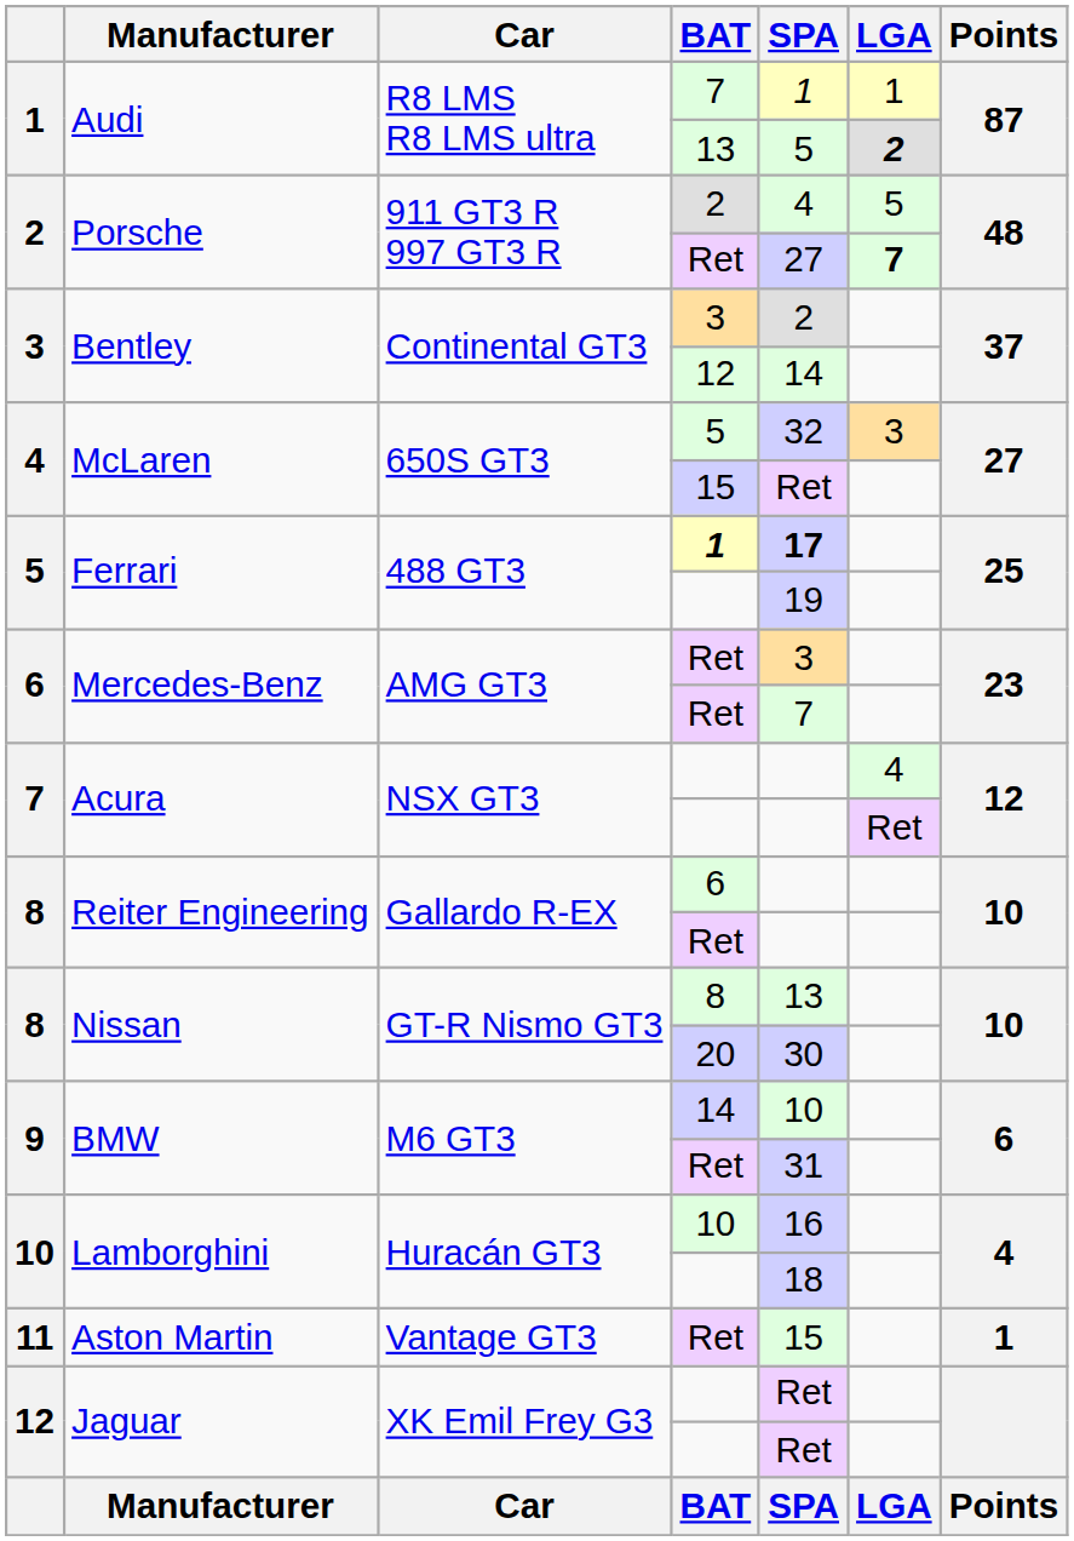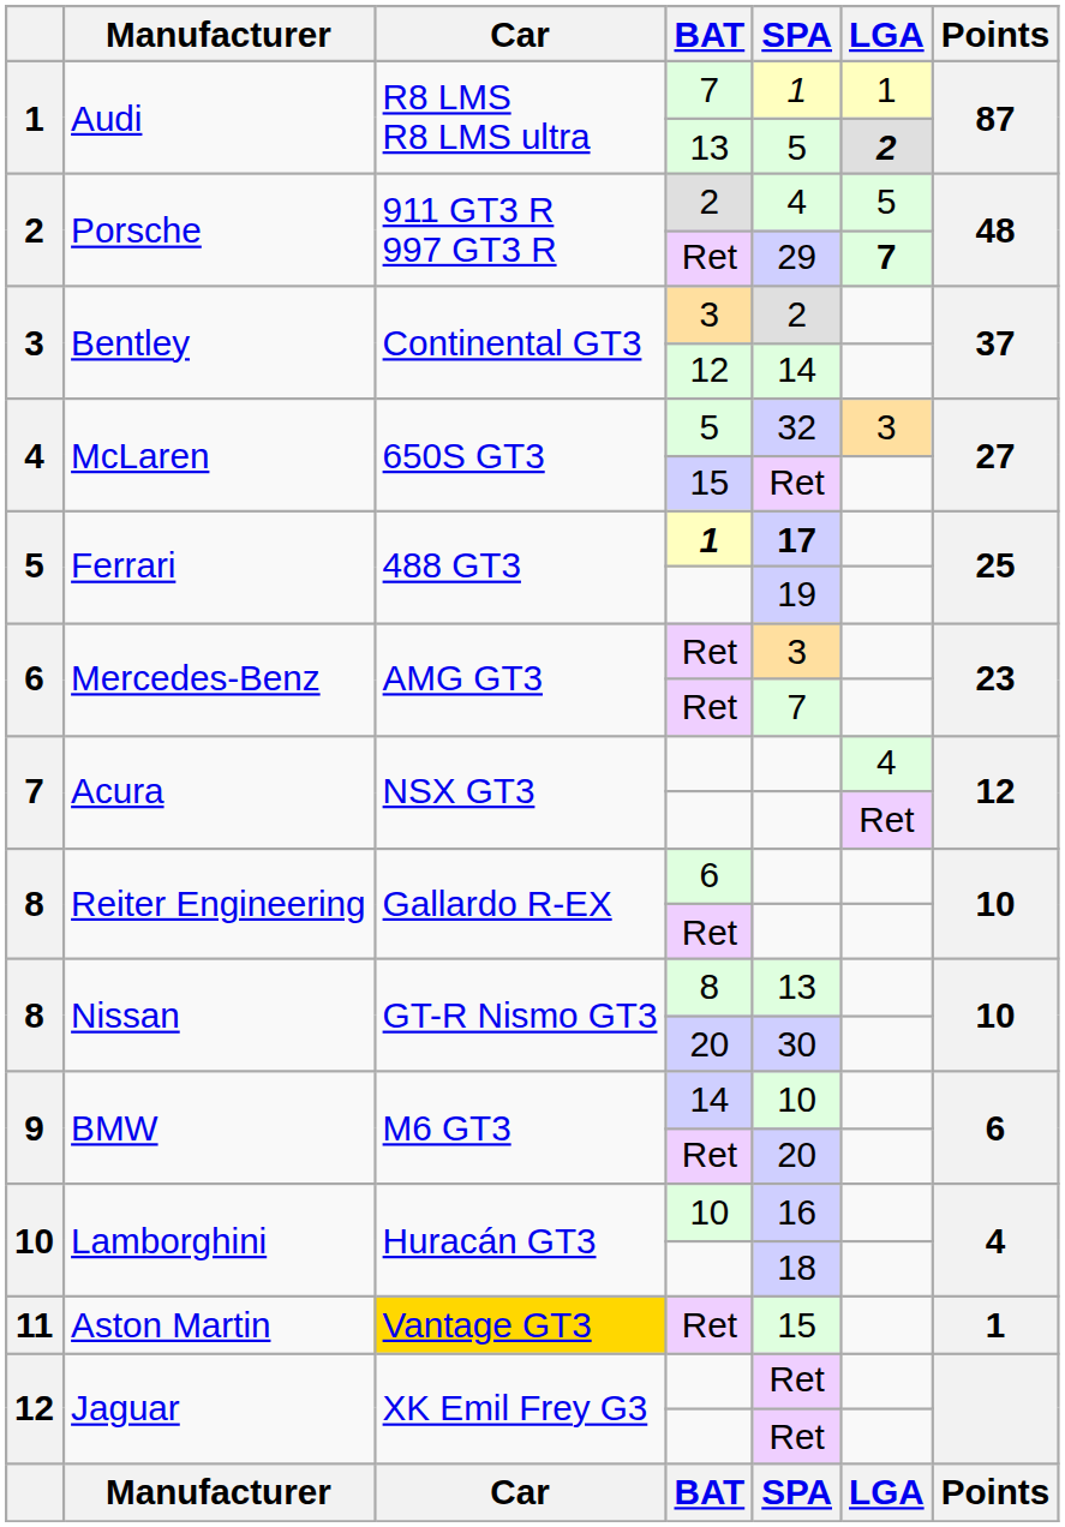Porsche / Ret | SPA: 27 -> 29
BMW / Ret | SPA: 31 -> 20
Aston Martin / Ret | Car: no background -> gold background
